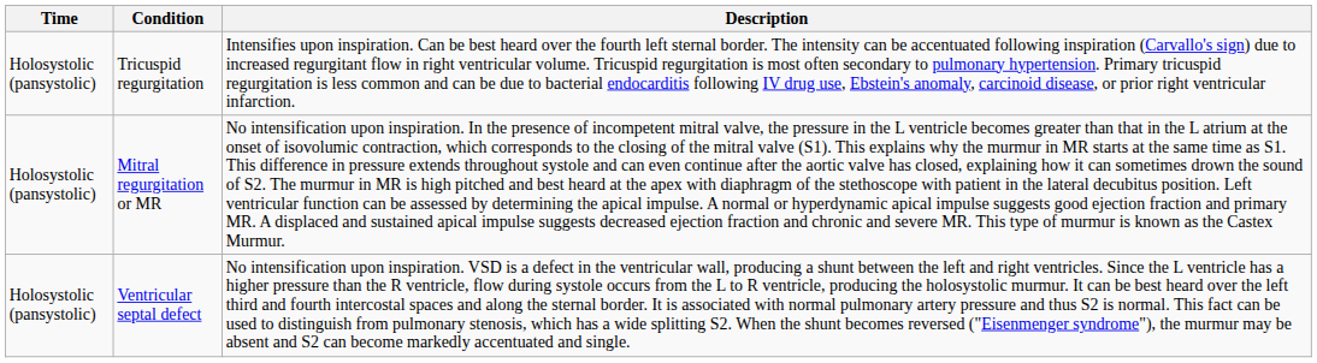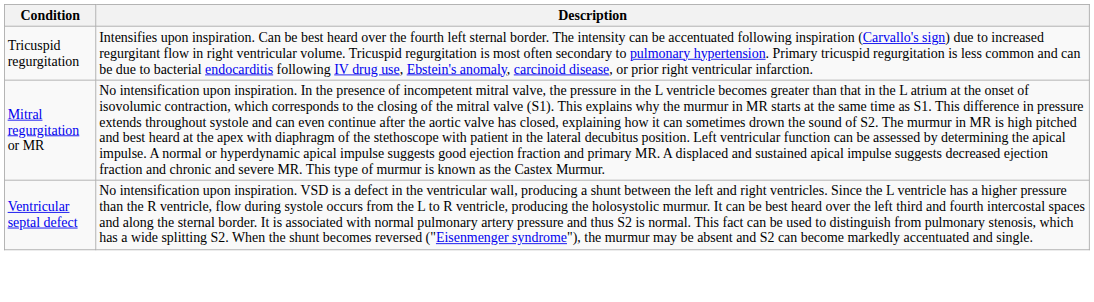- column: Time | Holosystolic (pansystolic) | Holosystolic (pansystolic) | Holosystolic (pansystolic)
